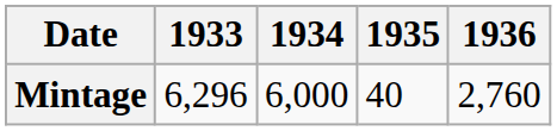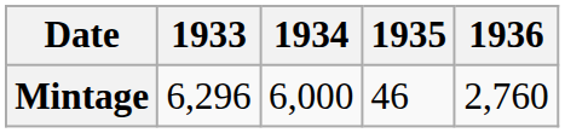Mintage | 1935: 40 -> 46
